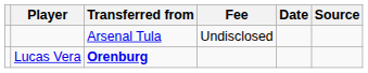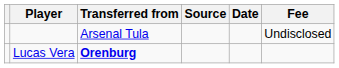columns swapped: Fee <-> Source
